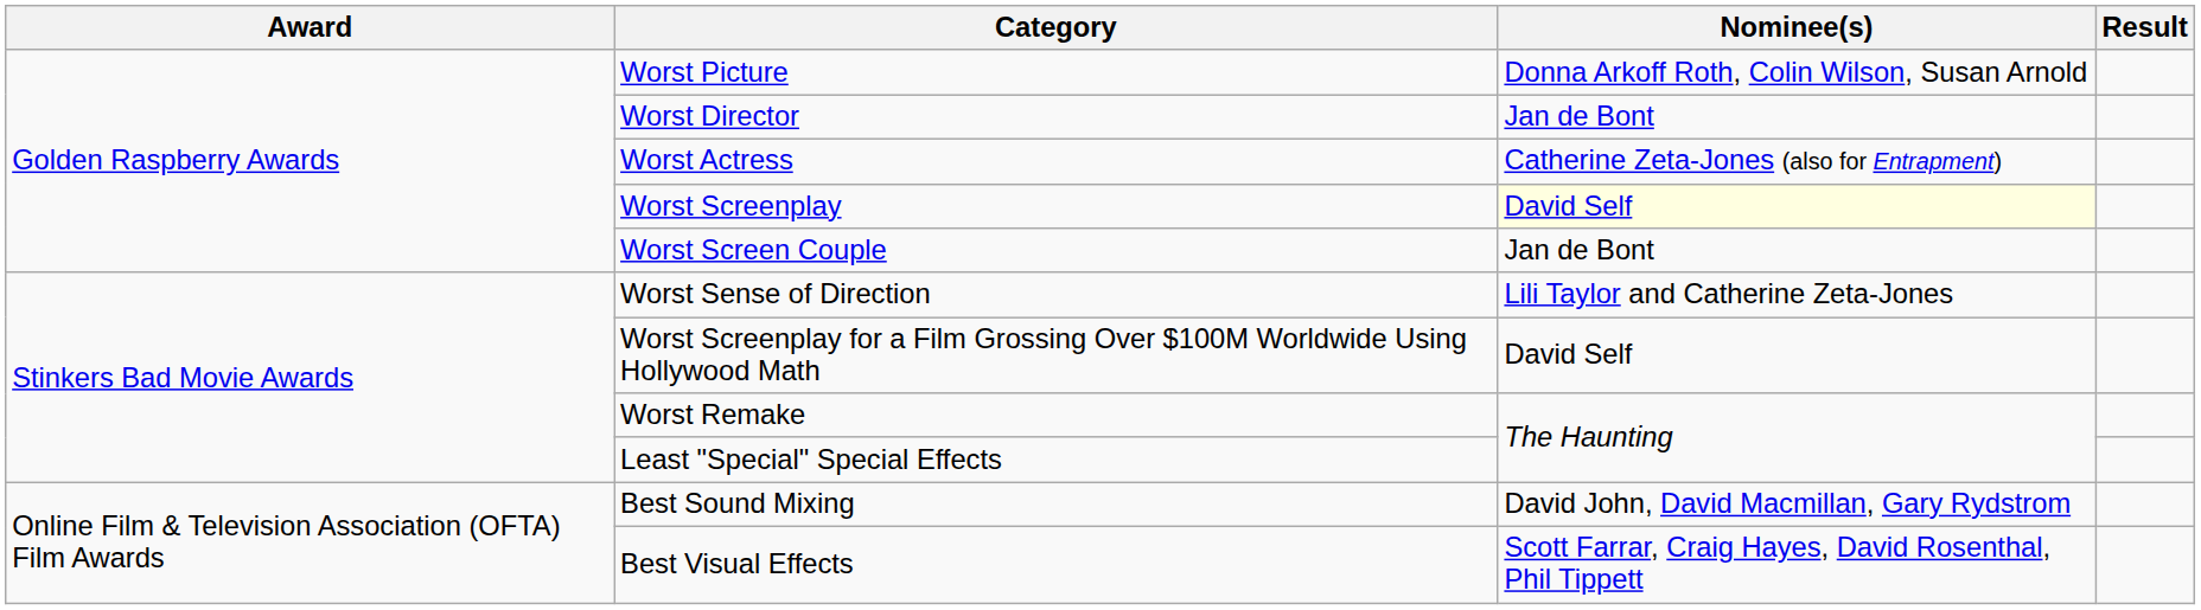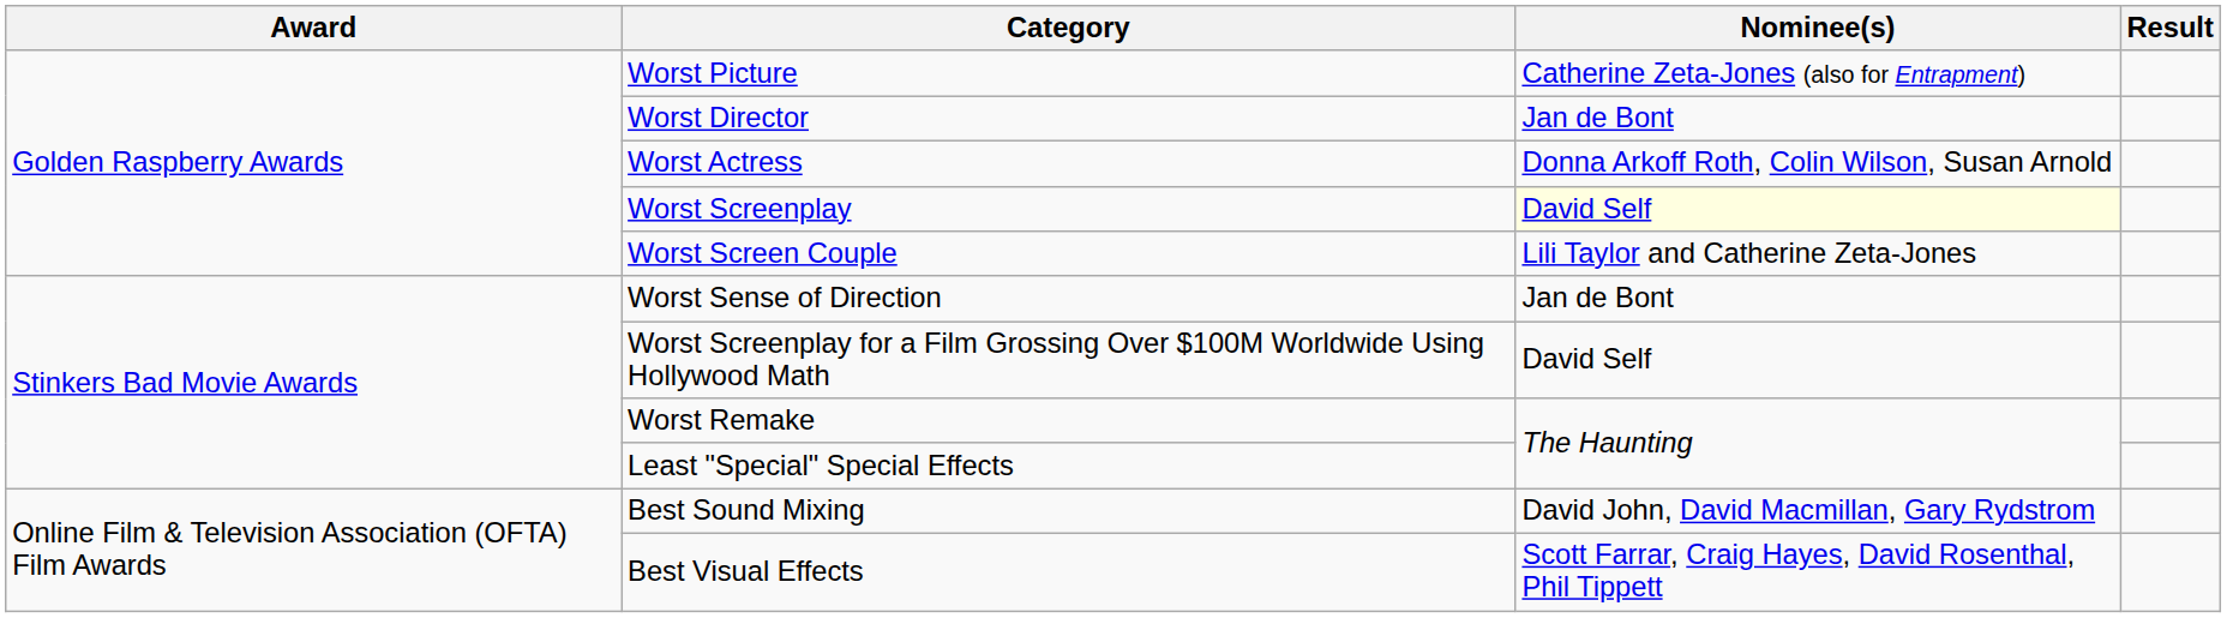Worst Picture | Nominee(s): Donna Arkoff Roth, Colin Wilson, Susan Arnold -> Catherine Zeta-Jones (also for Entrapment)
Worst Actress | Nominee(s): Catherine Zeta-Jones (also for Entrapment) -> Donna Arkoff Roth, Colin Wilson, Susan Arnold
Worst Screen Couple | Nominee(s): Jan de Bont -> Lili Taylor and Catherine Zeta-Jones
Worst Sense of Direction | Nominee(s): Lili Taylor and Catherine Zeta-Jones -> Jan de Bont
